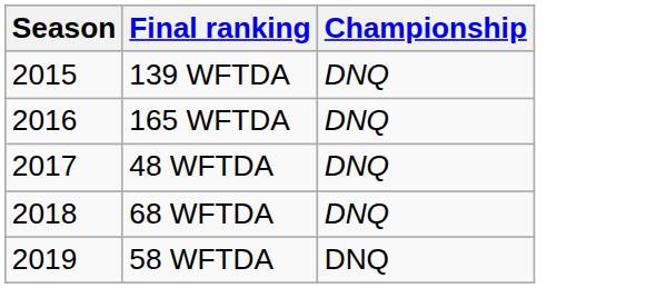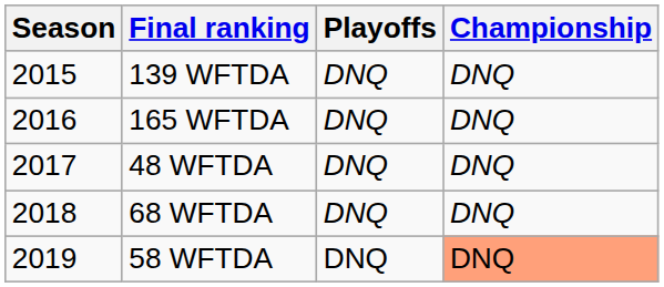+ column: Playoffs | DNQ | DNQ | DNQ | DNQ | DNQ
58 WFTDA | Championship: no background -> lightsalmon background
